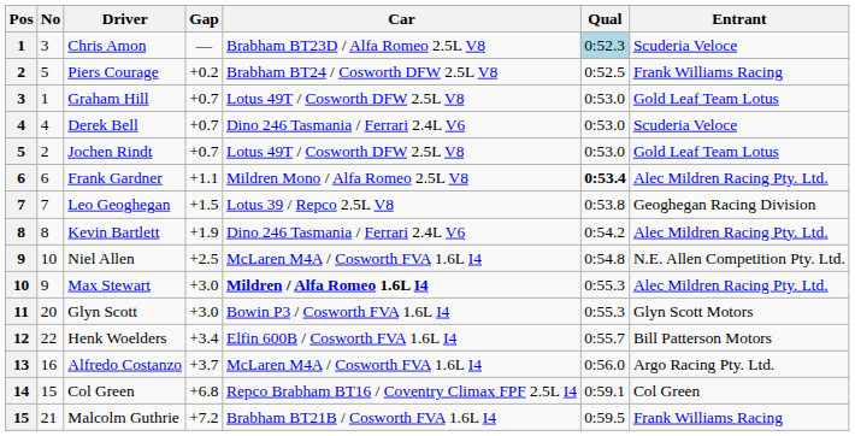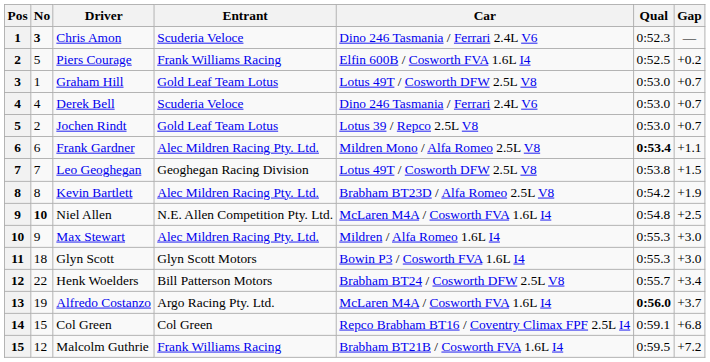columns swapped: Entrant <-> Gap
Chris Amon | No: normal -> bold
Chris Amon | Car: Brabham BT23D / Alfa Romeo 2.5L V8 -> Dino 246 Tasmania / Ferrari 2.4L V6
Chris Amon | Qual: lightblue background -> no background
Piers Courage | Car: Brabham BT24 / Cosworth DFW 2.5L V8 -> Elfin 600B / Cosworth FVA 1.6L I4
Jochen Rindt | Car: Lotus 49T / Cosworth DFW 2.5L V8 -> Lotus 39 / Repco 2.5L V8
Leo Geoghegan | Car: Lotus 39 / Repco 2.5L V8 -> Lotus 49T / Cosworth DFW 2.5L V8
Kevin Bartlett | Car: Dino 246 Tasmania / Ferrari 2.4L V6 -> Brabham BT23D / Alfa Romeo 2.5L V8
Niel Allen | No: normal -> bold
Max Stewart | Car: bold -> normal
Glyn Scott | No: 20 -> 18
Henk Woelders | Car: Elfin 600B / Cosworth FVA 1.6L I4 -> Brabham BT24 / Cosworth DFW 2.5L V8
Alfredo Costanzo | No: 16 -> 19
Alfredo Costanzo | Qual: normal -> bold
Malcolm Guthrie | No: 21 -> 12
